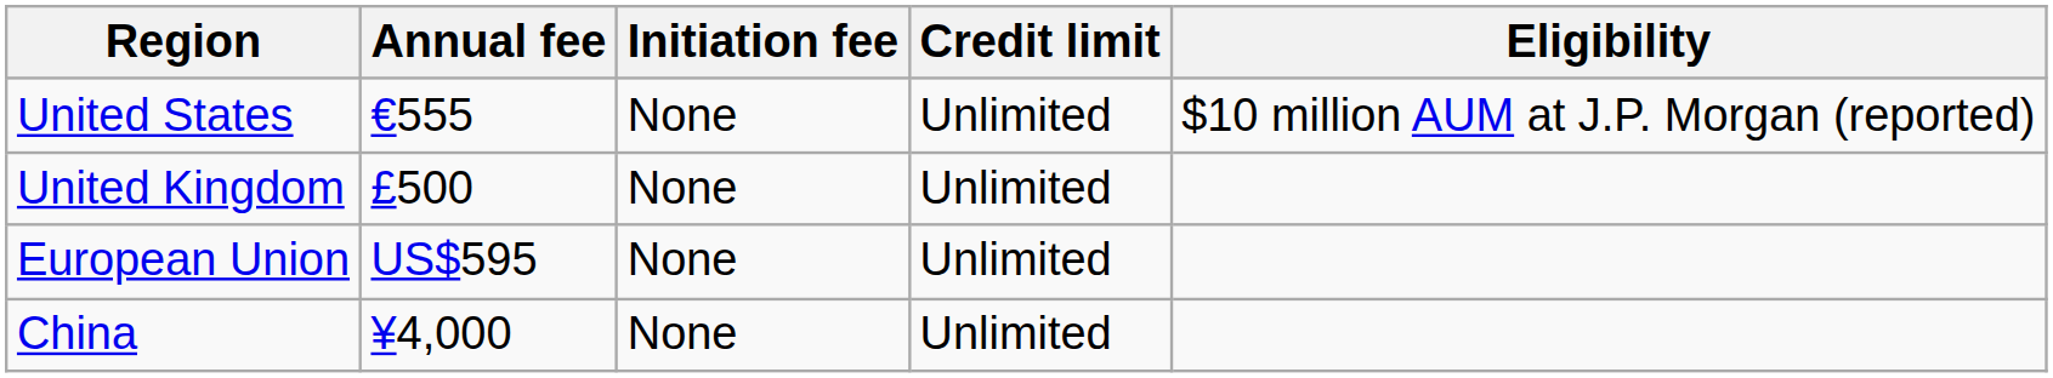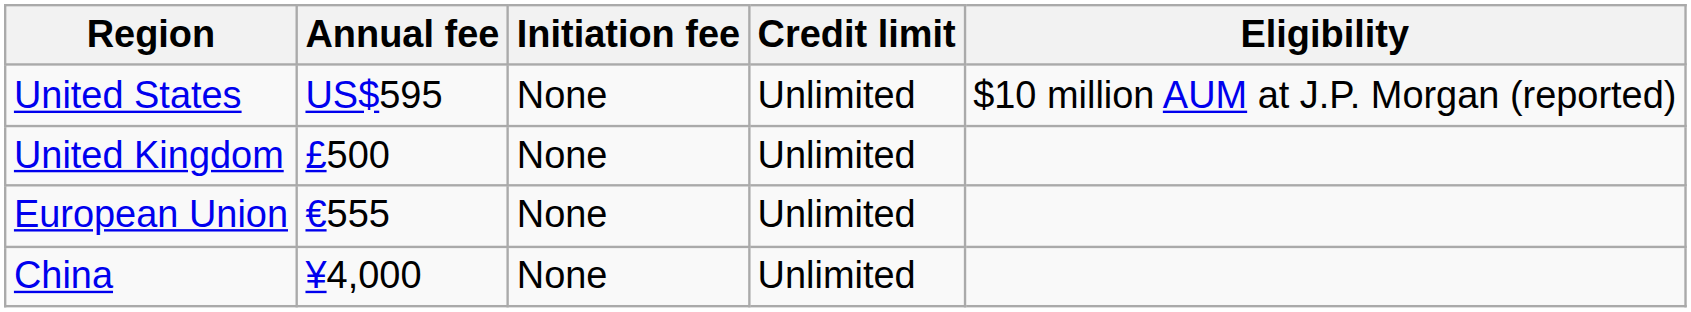United States | Annual fee: €555 -> US$595
European Union | Annual fee: US$595 -> €555
